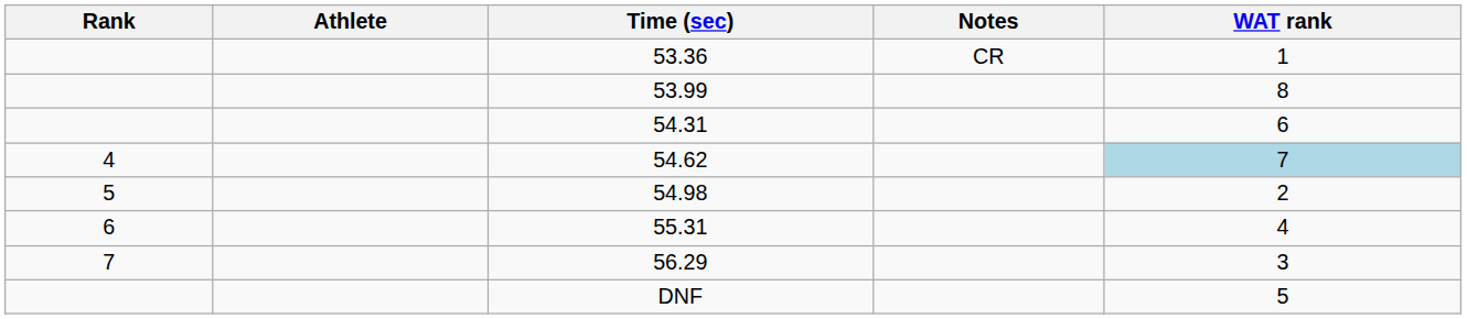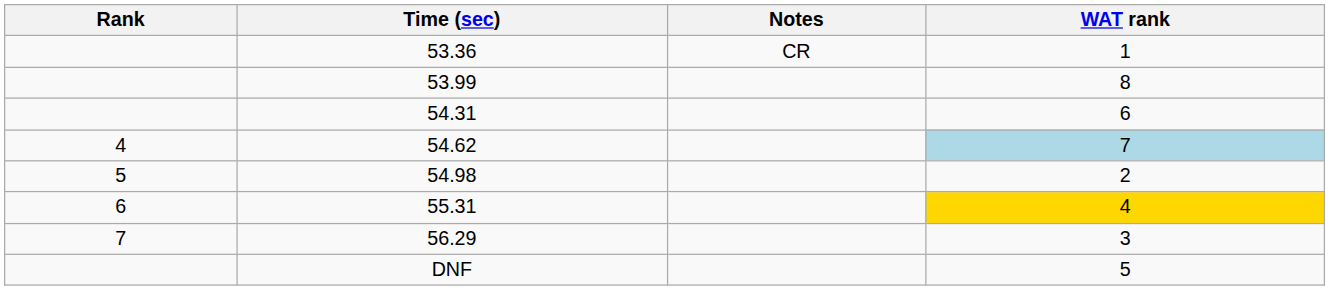- column: Athlete
55.31 | WAT rank: no background -> gold background
